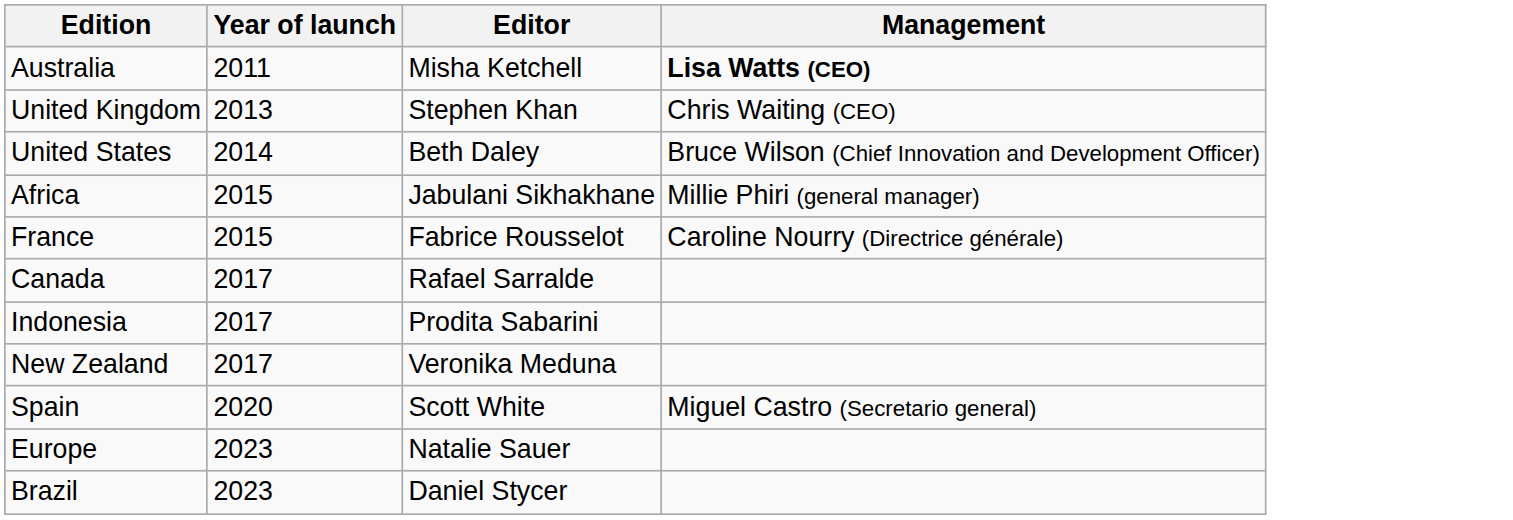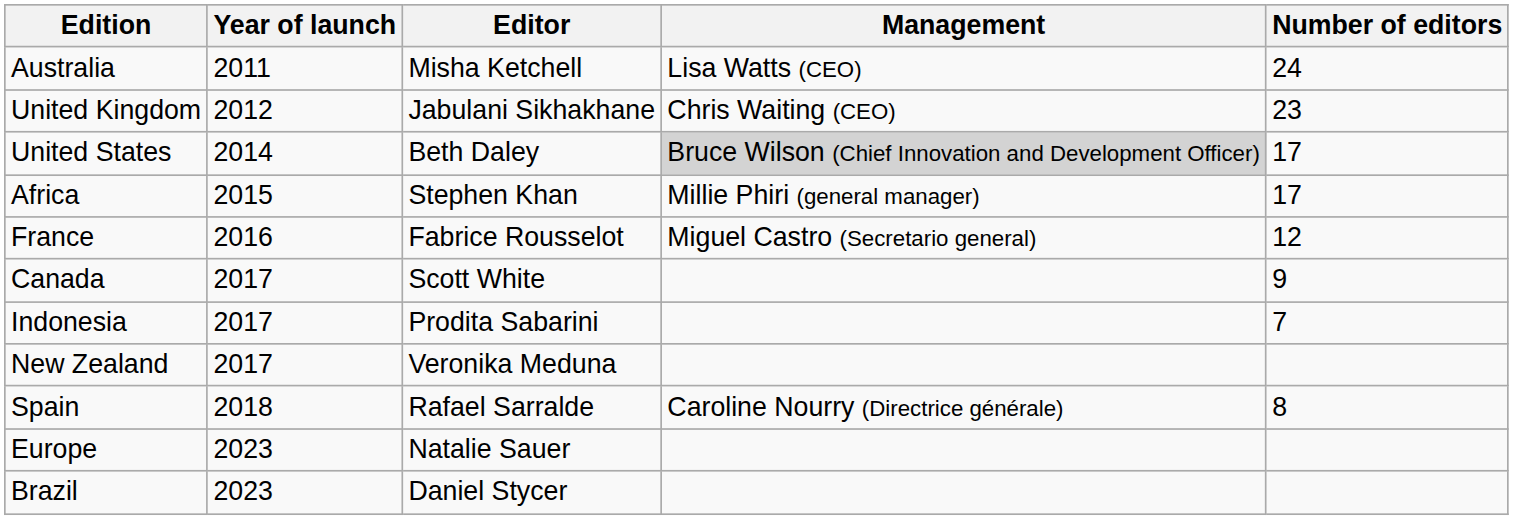+ column: Number of editors | 24 | 23 | 17 | 17 | 12 | 9 | 7 | 8
Australia | Management: bold -> normal
United Kingdom | Year of launch: 2013 -> 2012
United Kingdom | Editor: Stephen Khan -> Jabulani Sikhakhane
United States | Management: no background -> lightgrey background
Africa | Editor: Jabulani Sikhakhane -> Stephen Khan
France | Year of launch: 2015 -> 2016
France | Management: Caroline Nourry (Directrice générale) -> Miguel Castro (Secretario general)
Canada | Editor: Rafael Sarralde -> Scott White
Spain | Year of launch: 2020 -> 2018
Spain | Editor: Scott White -> Rafael Sarralde
Spain | Management: Miguel Castro (Secretario general) -> Caroline Nourry (Directrice générale)
